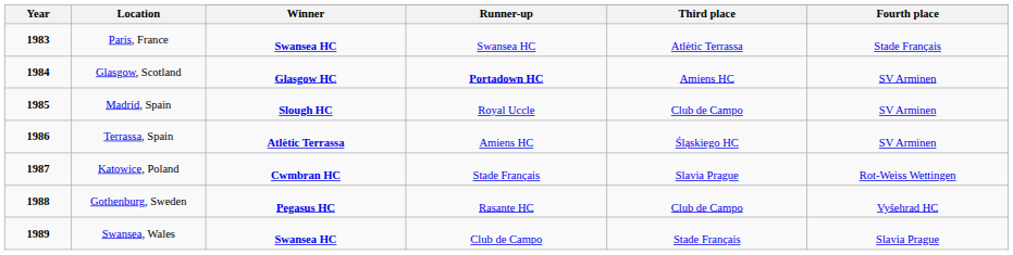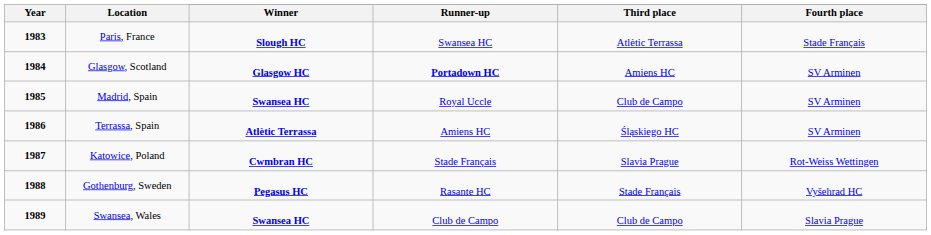Paris, France | Winner: Swansea HC -> Slough HC
Madrid, Spain | Winner: Slough HC -> Swansea HC
Gothenburg, Sweden | Third place: Club de Campo -> Stade Français
Swansea, Wales | Third place: Stade Français -> Club de Campo
